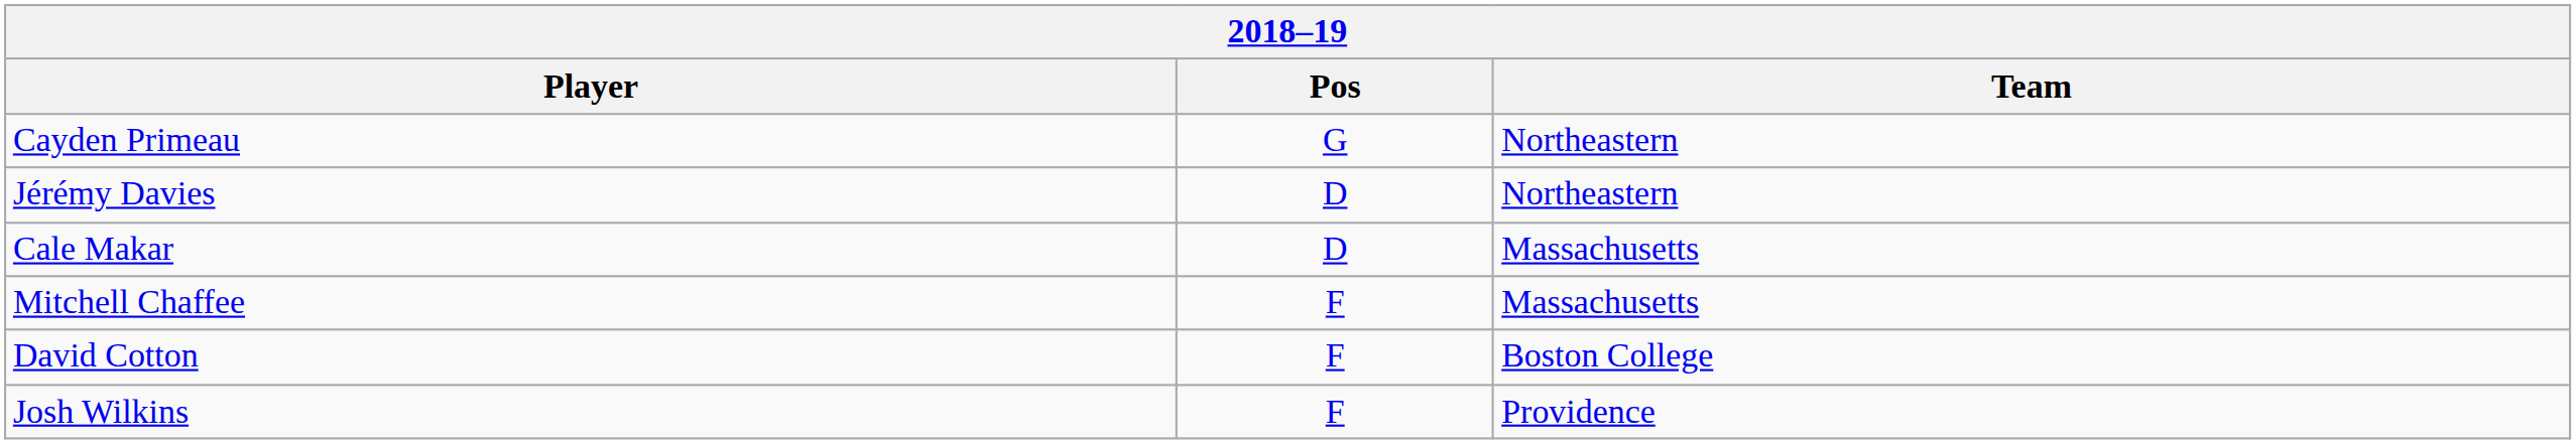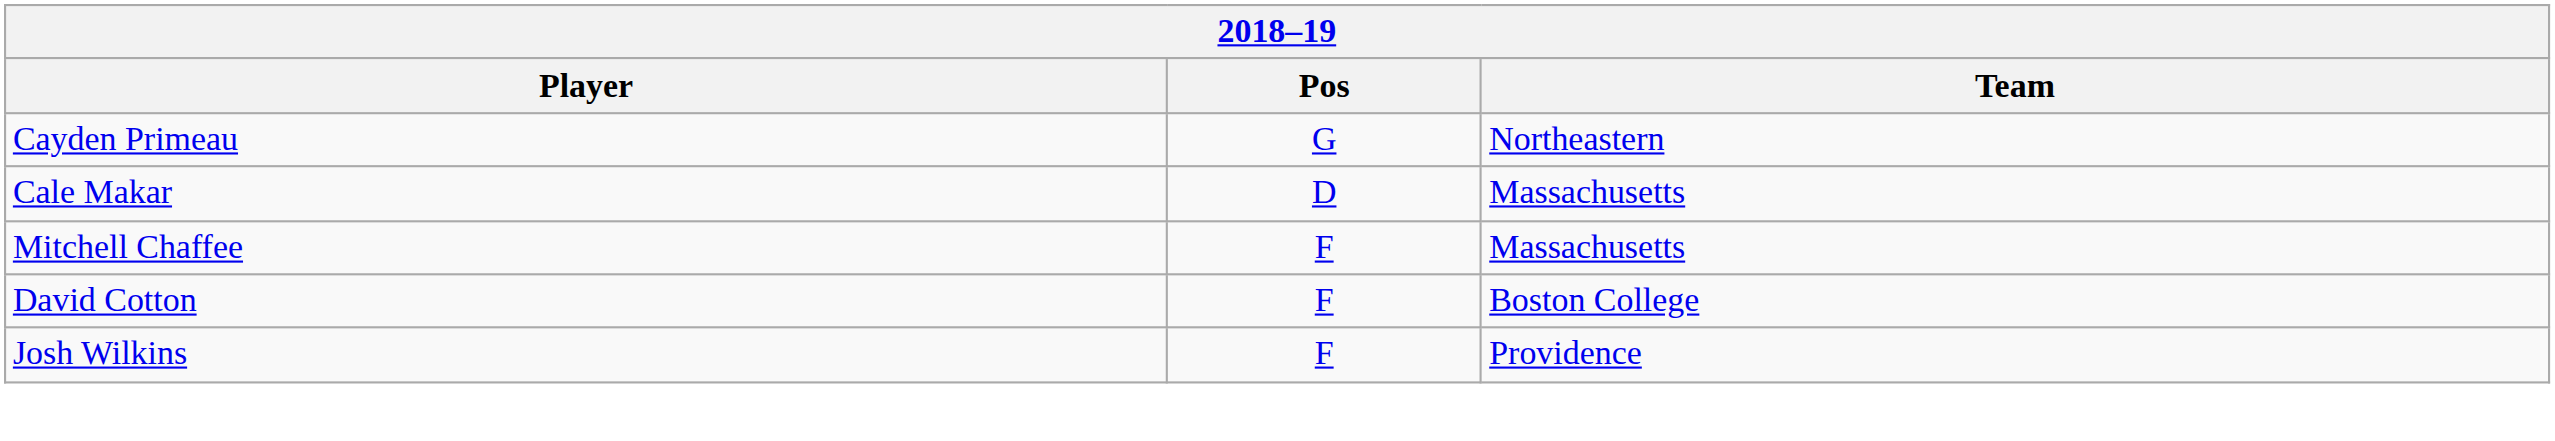- row: Jérémy Davies | D | Northeastern
